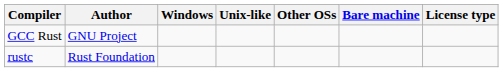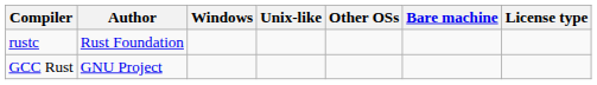rows swapped: rustc <-> GCC Rust
